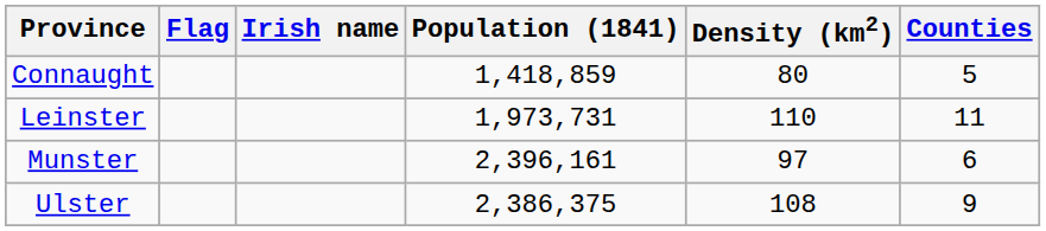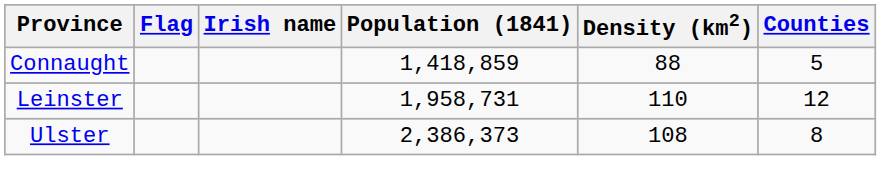Connaught | Density (km2): 80 -> 88
Leinster | Population (1841): 1,973,731 -> 1,958,731
Leinster | Counties: 11 -> 12
- row: Munster | 2,396,161 | 97 | 6
Ulster | Population (1841): 2,386,375 -> 2,386,373
Ulster | Counties: 9 -> 8
